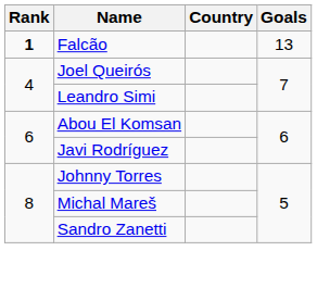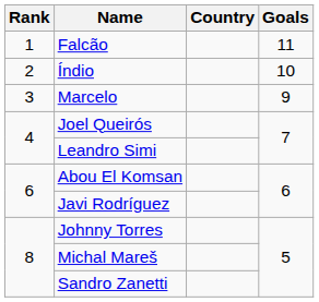Falcão | Rank: bold -> normal
Falcão | Goals: 13 -> 11
+ row: 2 | Índio | 10
+ row: 3 | Marcelo | 9
